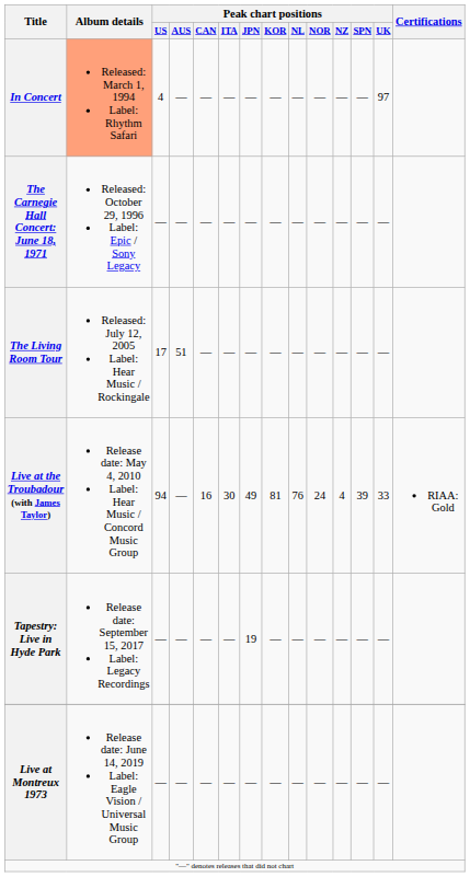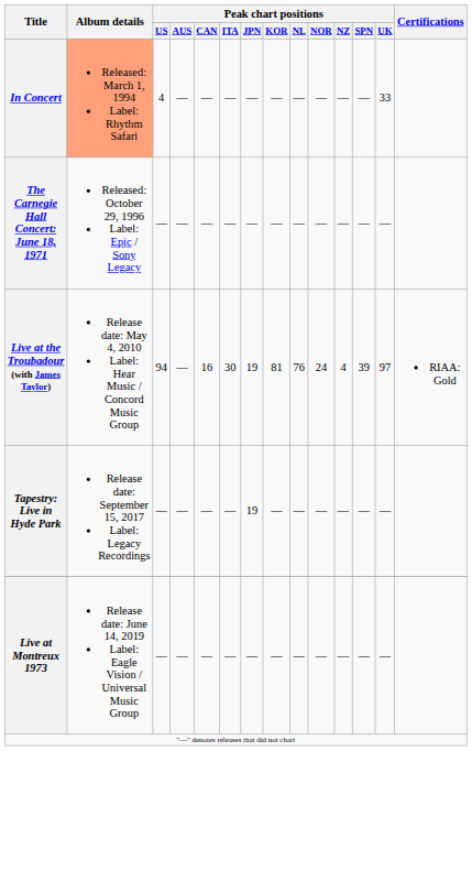In Concert | Peak chart positions / UK: 97 -> 33
- row: The Living Room Tour | Released: July 12, 2005 Label: Hear Music / Rockingale | 17 | 51 | — | — | — | — | — | — | — | — | —
Live at the Troubadour (with James Taylor) | Peak chart positions / JPN: 49 -> 19
Live at the Troubadour (with James Taylor) | Peak chart positions / UK: 33 -> 97
